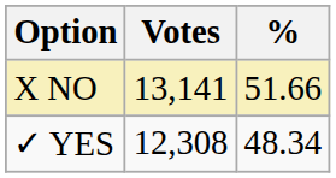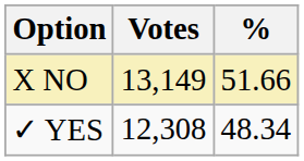X NO | Votes: 13,141 -> 13,149
